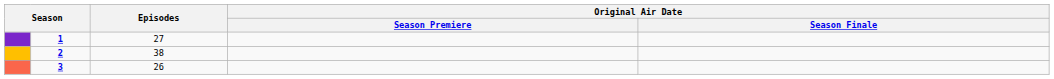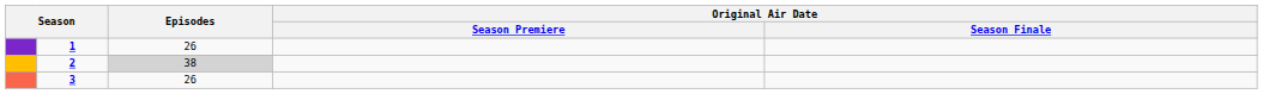1 | Episodes: 27 -> 26
2 | Episodes: no background -> lightgrey background
